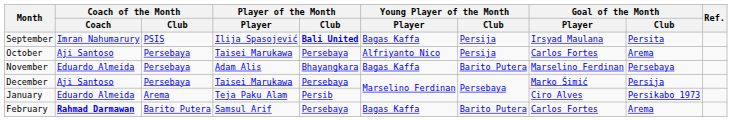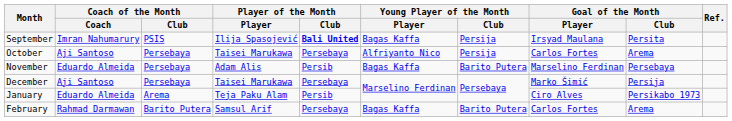November | Player of the Month / Club: Bhayangkara -> Persib
February | Coach of the Month / Coach: bold -> normal
